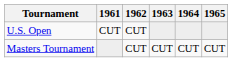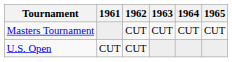rows swapped: Masters Tournament <-> U.S. Open
